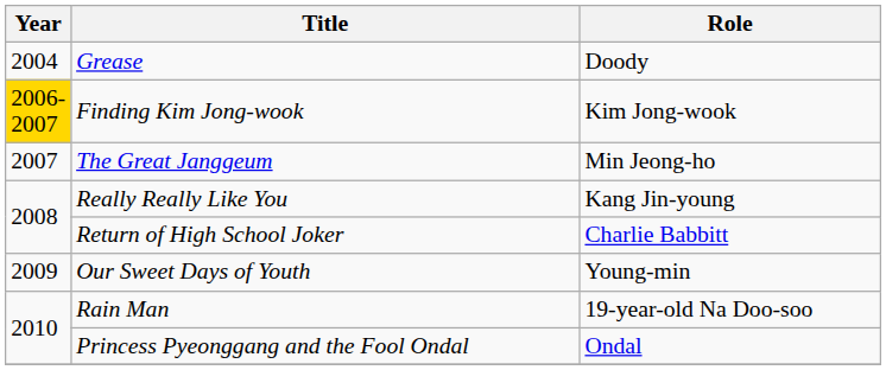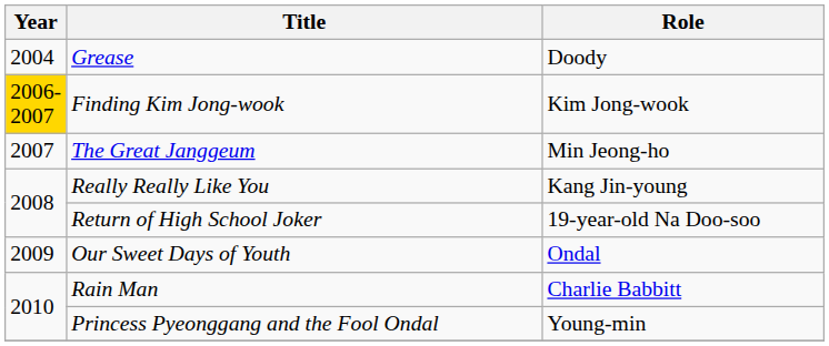Return of High School Joker | Role: Charlie Babbitt -> 19-year-old Na Doo-soo
Our Sweet Days of Youth | Role: Young-min -> Ondal
Rain Man | Role: 19-year-old Na Doo-soo -> Charlie Babbitt
Princess Pyeonggang and the Fool Ondal | Role: Ondal -> Young-min
